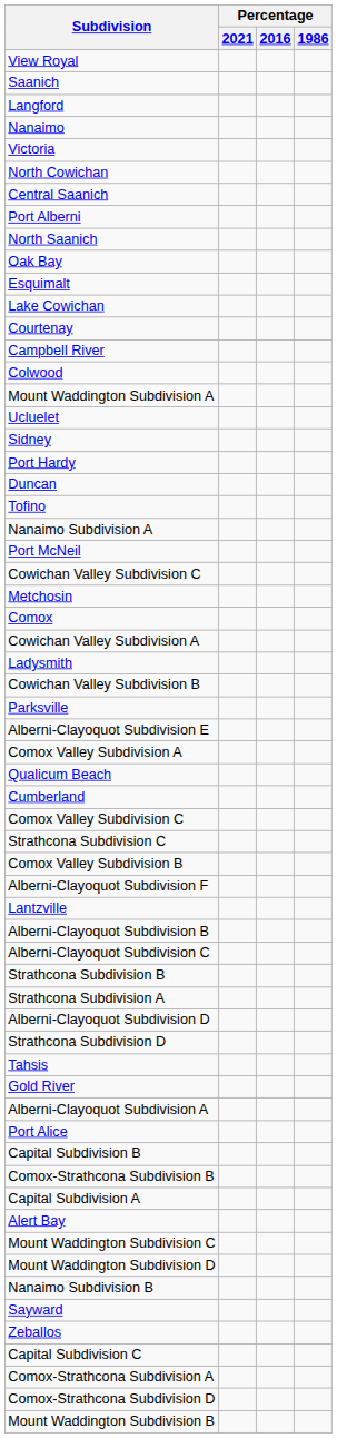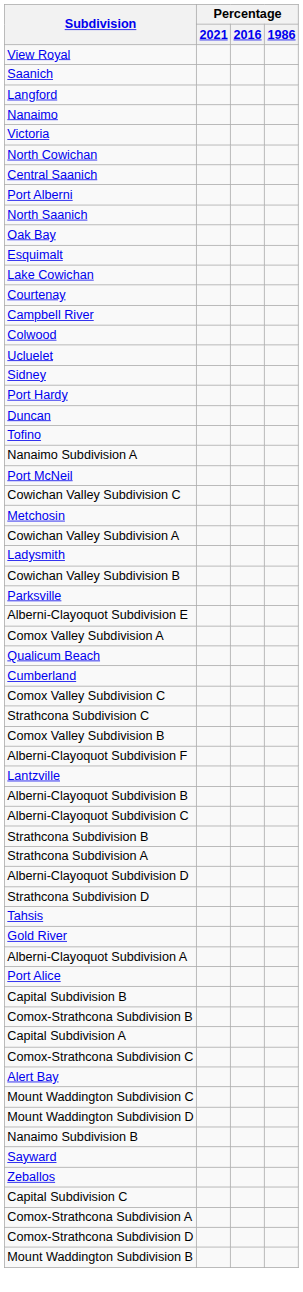- row: Mount Waddington Subdivision A
- row: Comox
+ row: Comox-Strathcona Subdivision C
